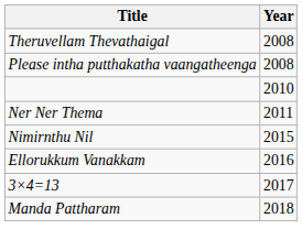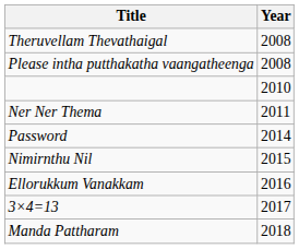+ row: Password | 2014
